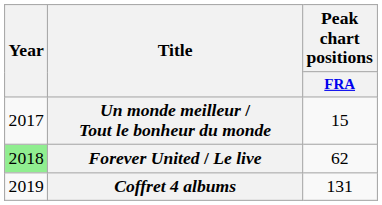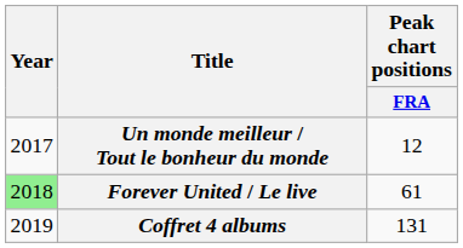Un monde meilleur / Tout le bonheur du monde | Peak chart positions / FRA: 15 -> 12
Forever United / Le live | Peak chart positions / FRA: 62 -> 61
